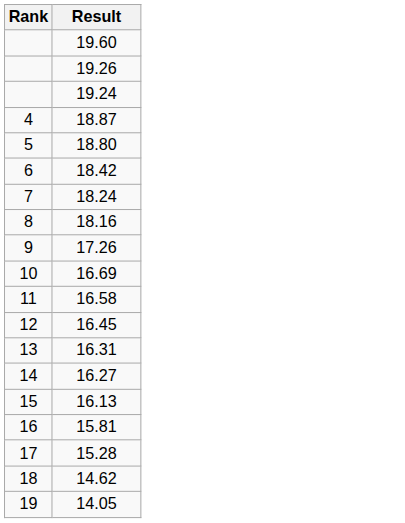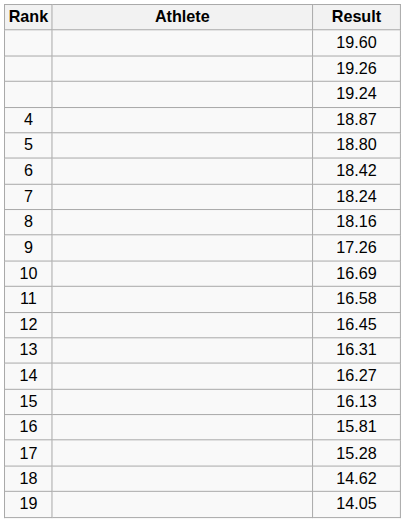+ column: Athlete
